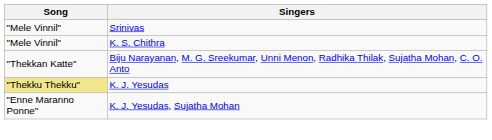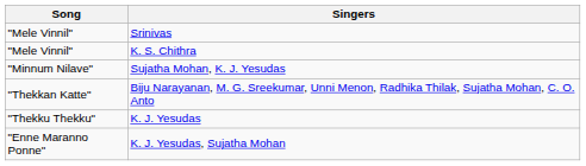+ row: "Minnum Nilave" | Sujatha Mohan, K. J. Yesudas
K. J. Yesudas | Song: khaki background -> no background
